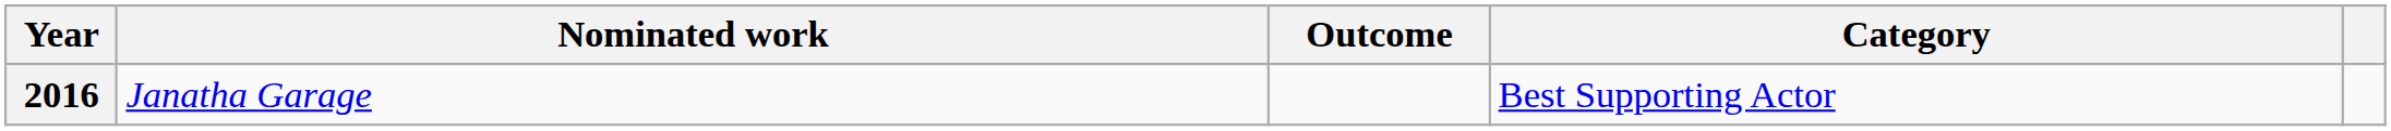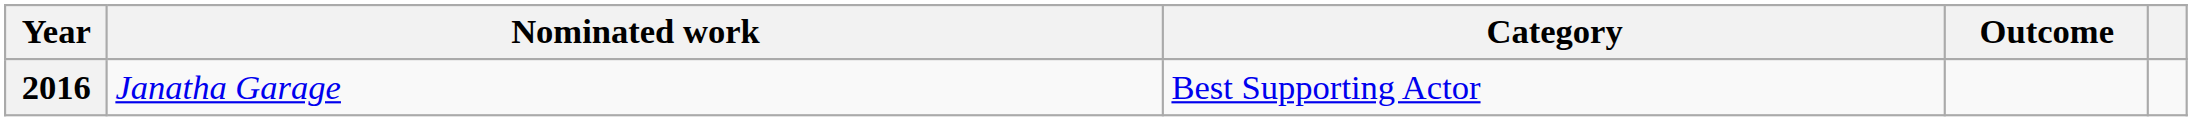columns swapped: Category <-> Outcome
